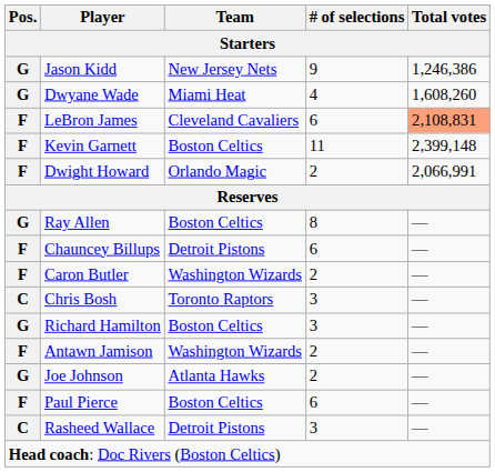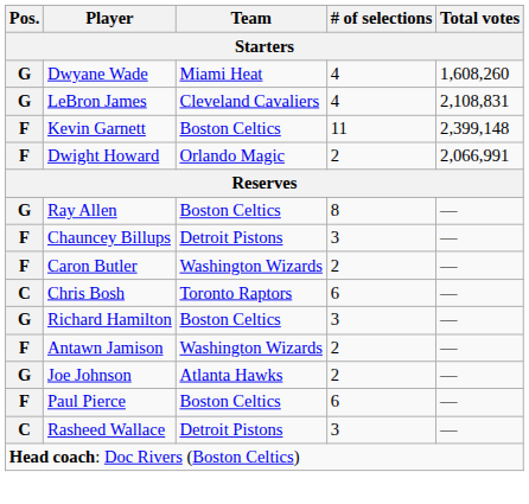- row: G | Jason Kidd | New Jersey Nets | 9 | 1,246,386
LeBron James | Pos.: F -> G
LeBron James | # of selections: 6 -> 4
LeBron James | Total votes: lightsalmon background -> no background
Chauncey Billups | # of selections: 6 -> 3
Chris Bosh | # of selections: 3 -> 6
